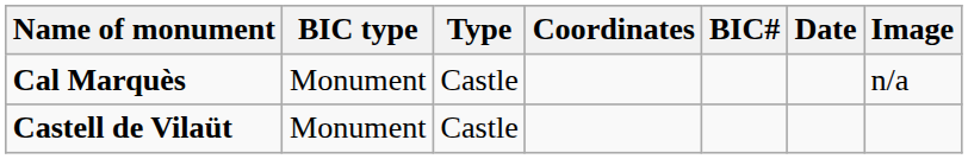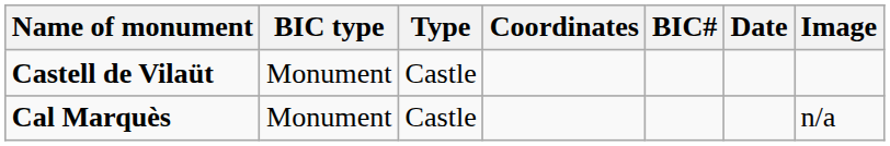rows swapped: Cal Marquès <-> Castell de Vilaüt
